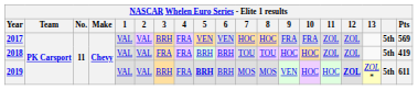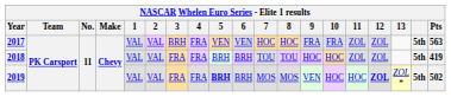2017 | Pts: 569 -> 563
2019 | 3: BRH -> FRA
2019 | Pts: 611 -> 502
